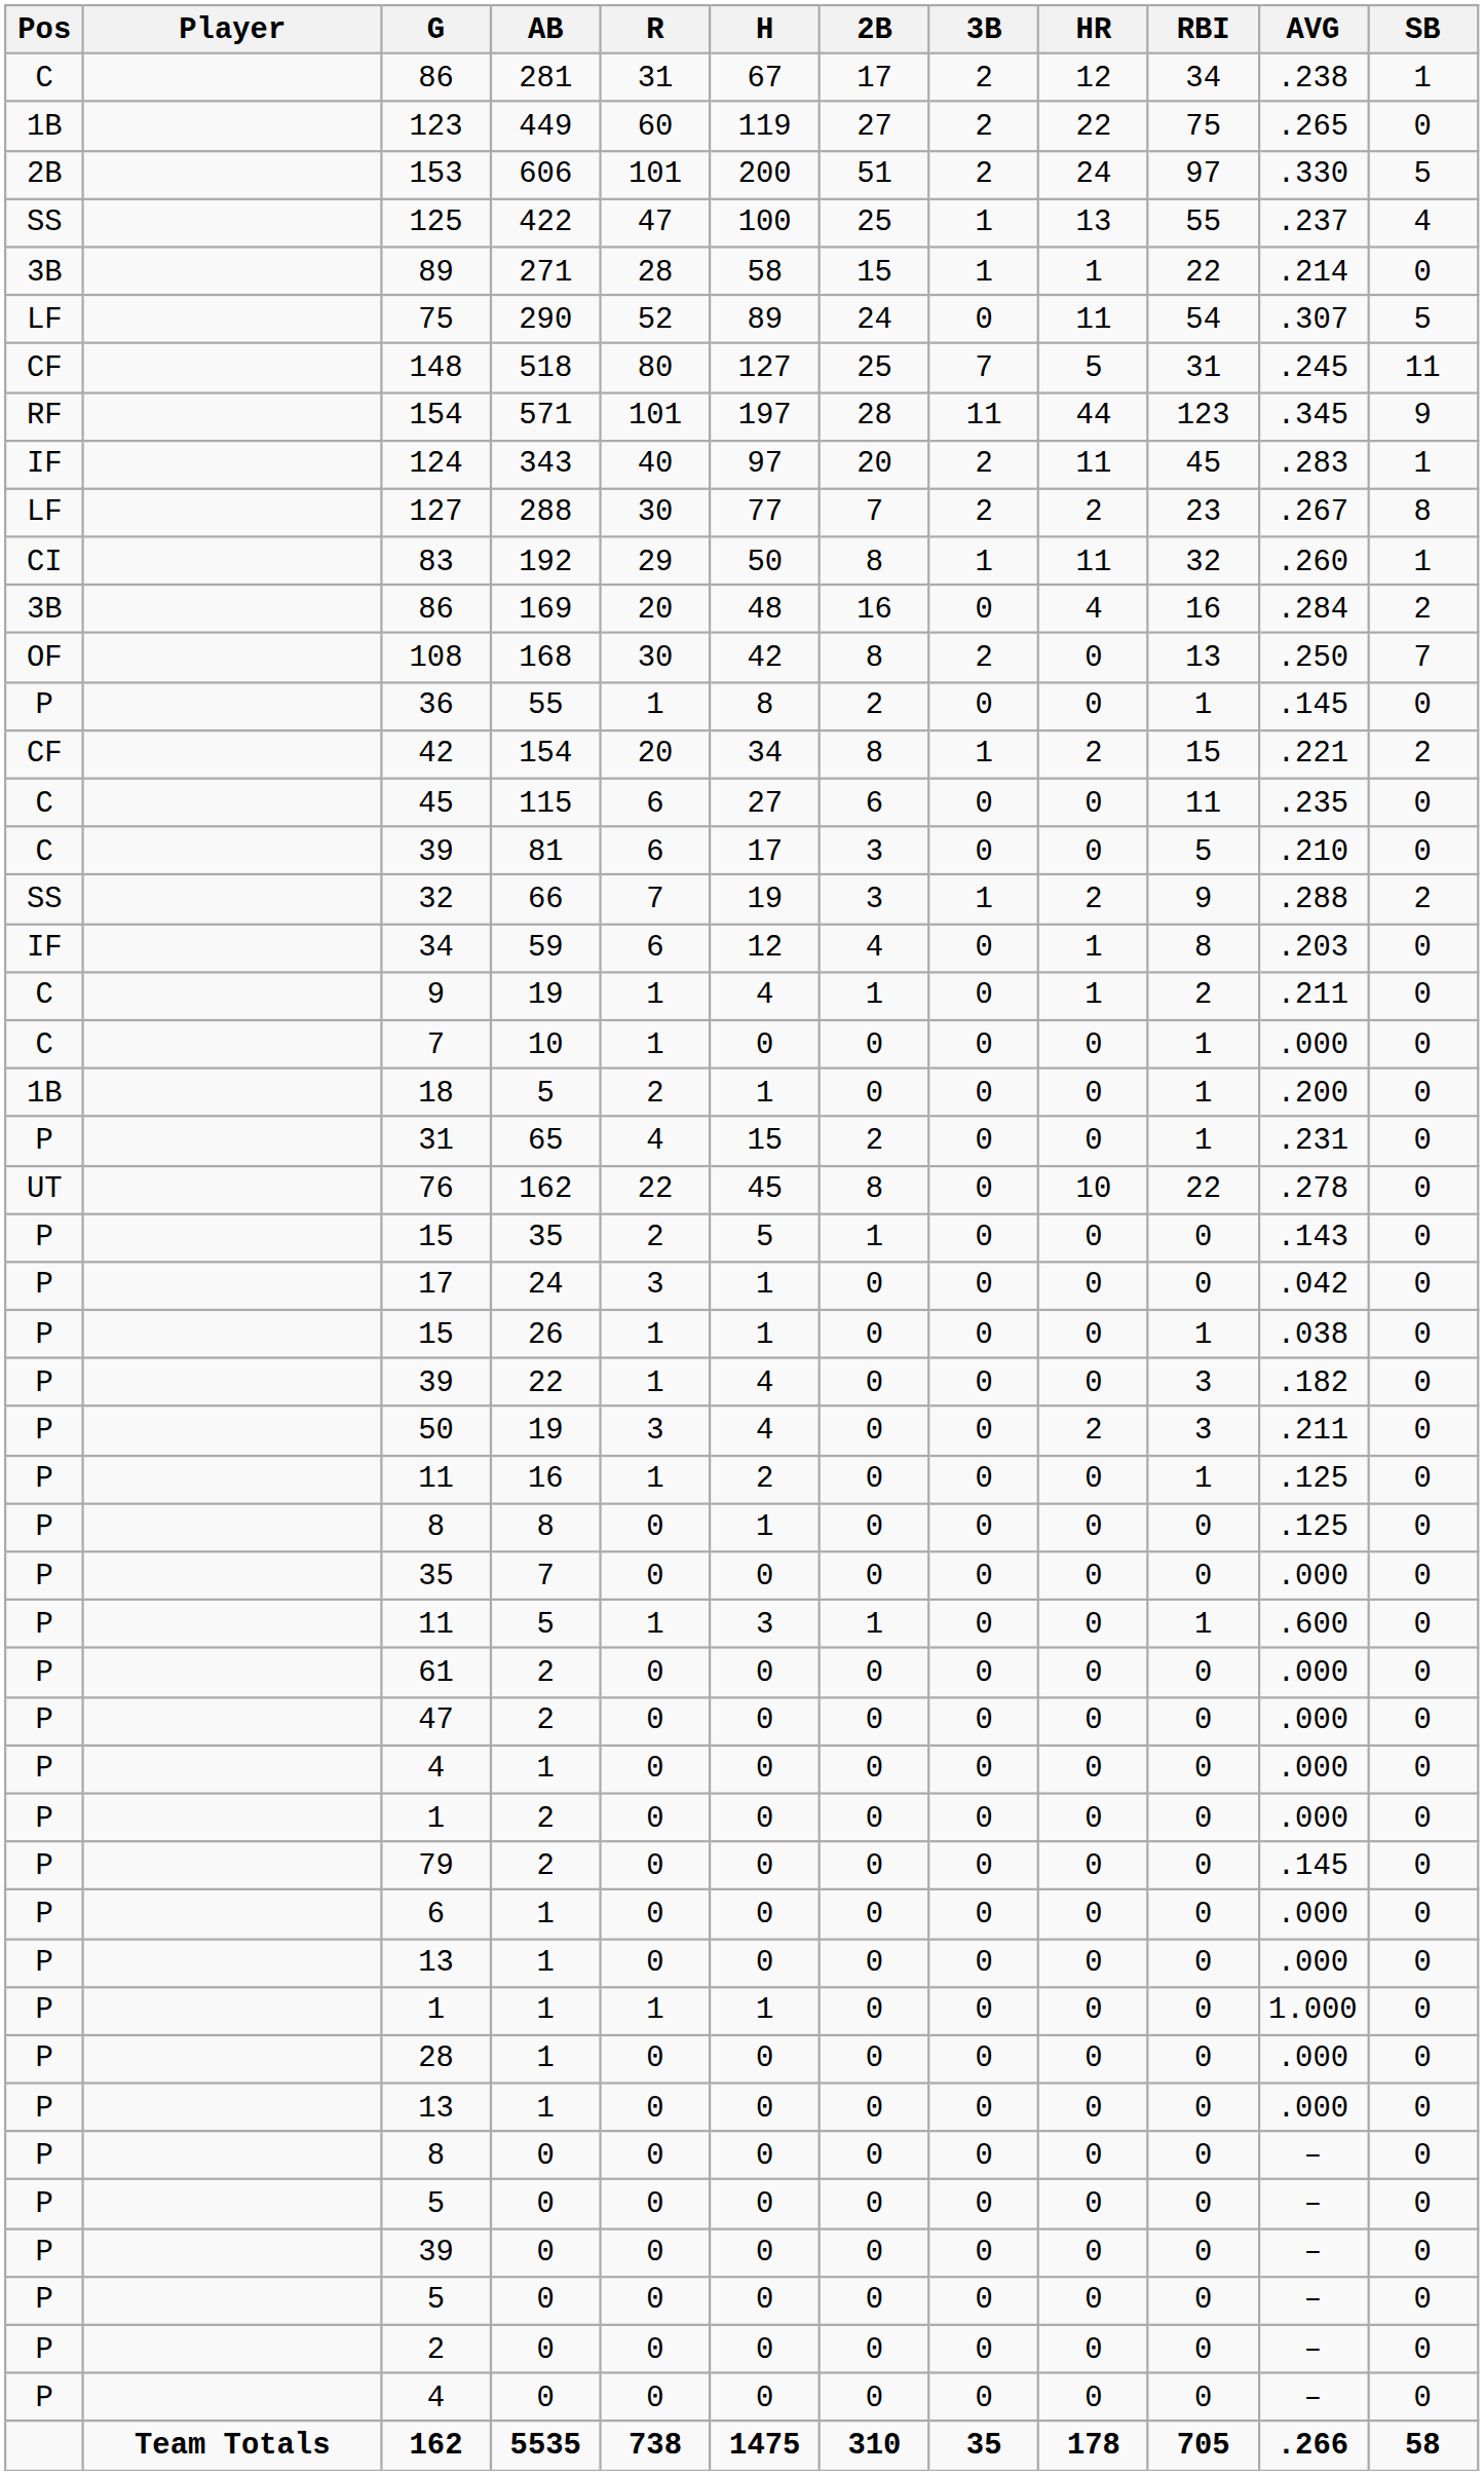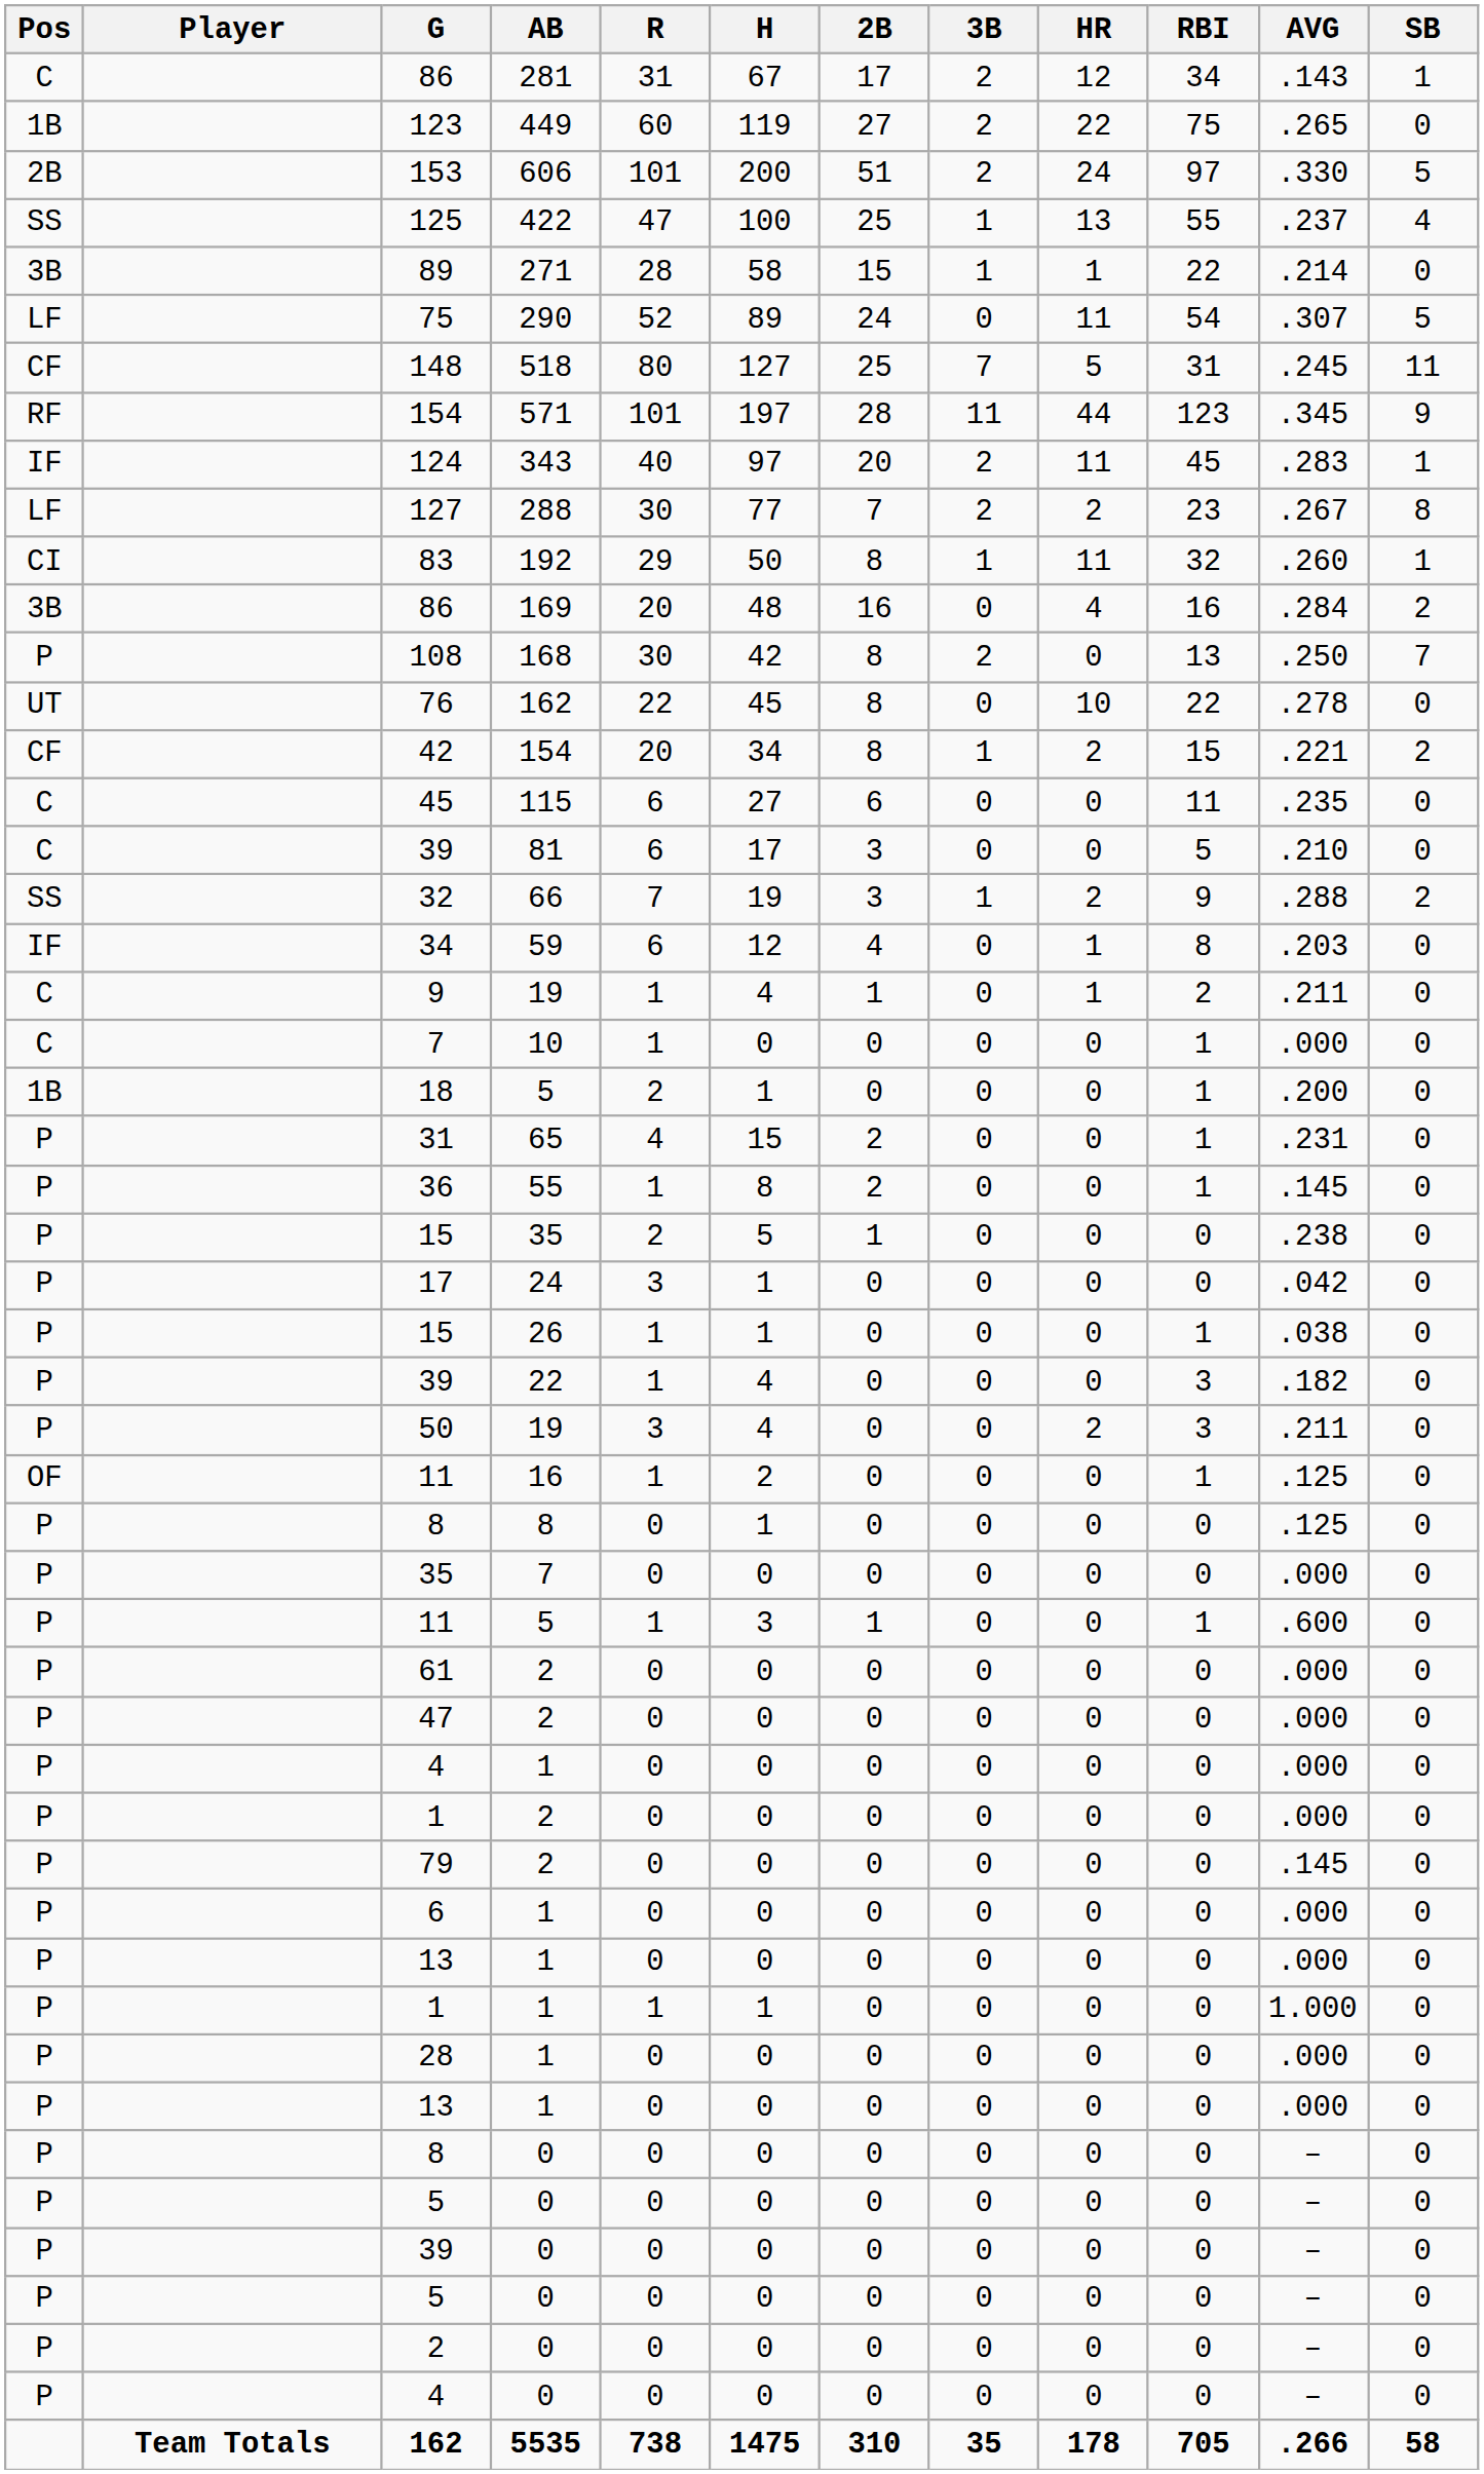86 / 281 | AVG: .238 -> .143
108 | Pos: OF -> P
rows swapped: 76 <-> 36
15 / 35 | AVG: .143 -> .238
11 / 16 | Pos: P -> OF
